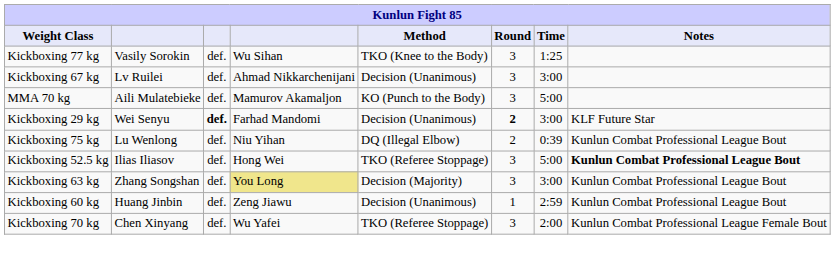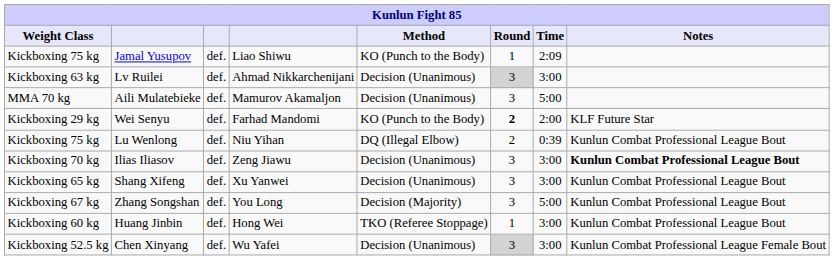- row: Kickboxing 77 kg | Vasily Sorokin | def. | Wu Sihan | TKO (Knee to the Body) | 3 | 1:25
+ row: Kickboxing 75 kg | Jamal Yusupov | def. | Liao Shiwu | KO (Punch to the Body) | 1 | 2:09
Lv Ruilei | Weight Class: Kickboxing 67 kg -> Kickboxing 63 kg
Lv Ruilei | Round: no background -> lightgrey background
Aili Mulatebieke | Method: KO (Punch to the Body) -> Decision (Unanimous)
Wei Senyu | column 3: bold -> normal
Wei Senyu | Method: Decision (Unanimous) -> KO (Punch to the Body)
Wei Senyu | Time: 3:00 -> 2:00
Ilias Iliasov | Weight Class: Kickboxing 52.5 kg -> Kickboxing 70 kg
Ilias Iliasov | column 4: Hong Wei -> Zeng Jiawu
Ilias Iliasov | Method: TKO (Referee Stoppage) -> Decision (Unanimous)
Ilias Iliasov | Time: 5:00 -> 3:00
+ row: Kickboxing 65 kg | Shang Xifeng | def. | Xu Yanwei | Decision (Unanimous) | 3 | 3:00 | Kunlun Combat Professional League Bout
Zhang Songshan | Weight Class: Kickboxing 63 kg -> Kickboxing 67 kg
Zhang Songshan | column 4: khaki background -> no background
Zhang Songshan | Time: 3:00 -> 5:00
Huang Jinbin | column 4: Zeng Jiawu -> Hong Wei
Huang Jinbin | Method: Decision (Unanimous) -> TKO (Referee Stoppage)
Huang Jinbin | Time: 2:59 -> 3:00
Chen Xinyang | Weight Class: Kickboxing 70 kg -> Kickboxing 52.5 kg
Chen Xinyang | Method: TKO (Referee Stoppage) -> Decision (Unanimous)
Chen Xinyang | Round: no background -> lightgrey background
Chen Xinyang | Time: 2:00 -> 3:00
